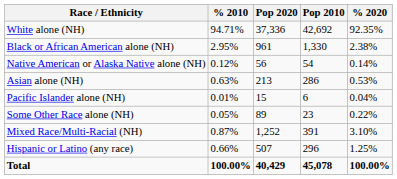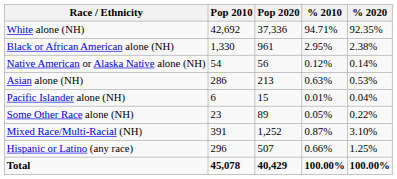columns swapped: Pop 2010 <-> % 2010
